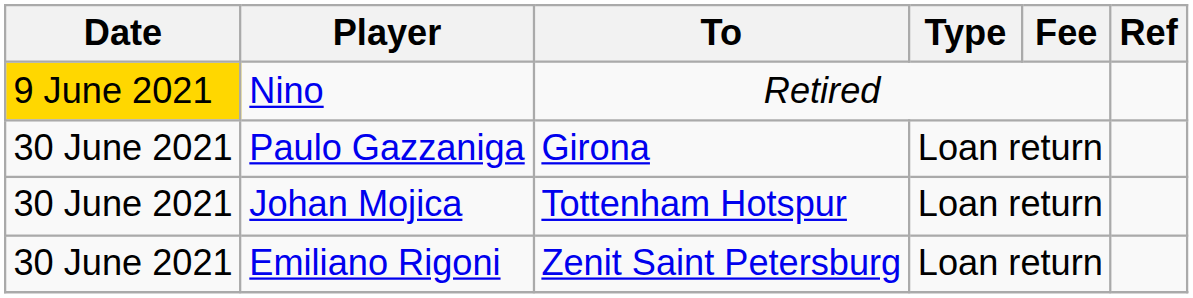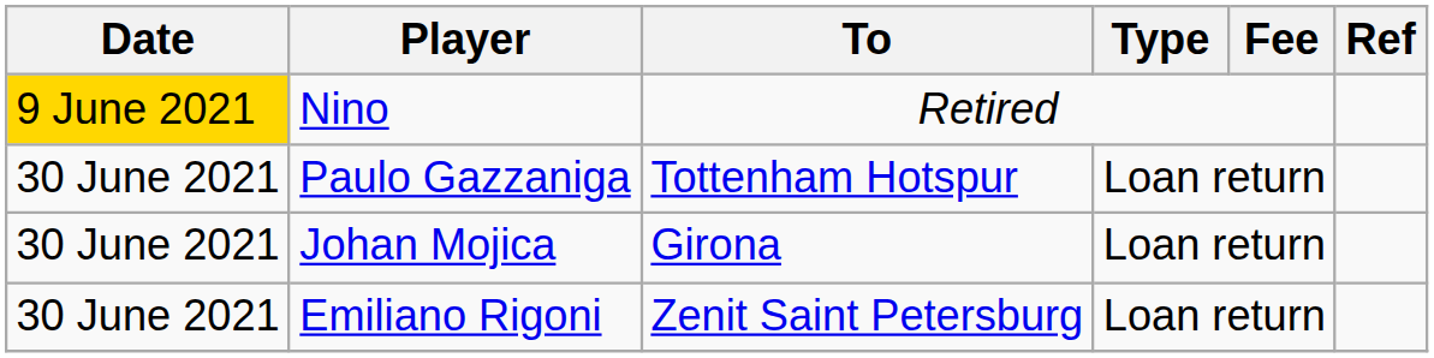Paulo Gazzaniga | To: Girona -> Tottenham Hotspur
Johan Mojica | To: Tottenham Hotspur -> Girona
